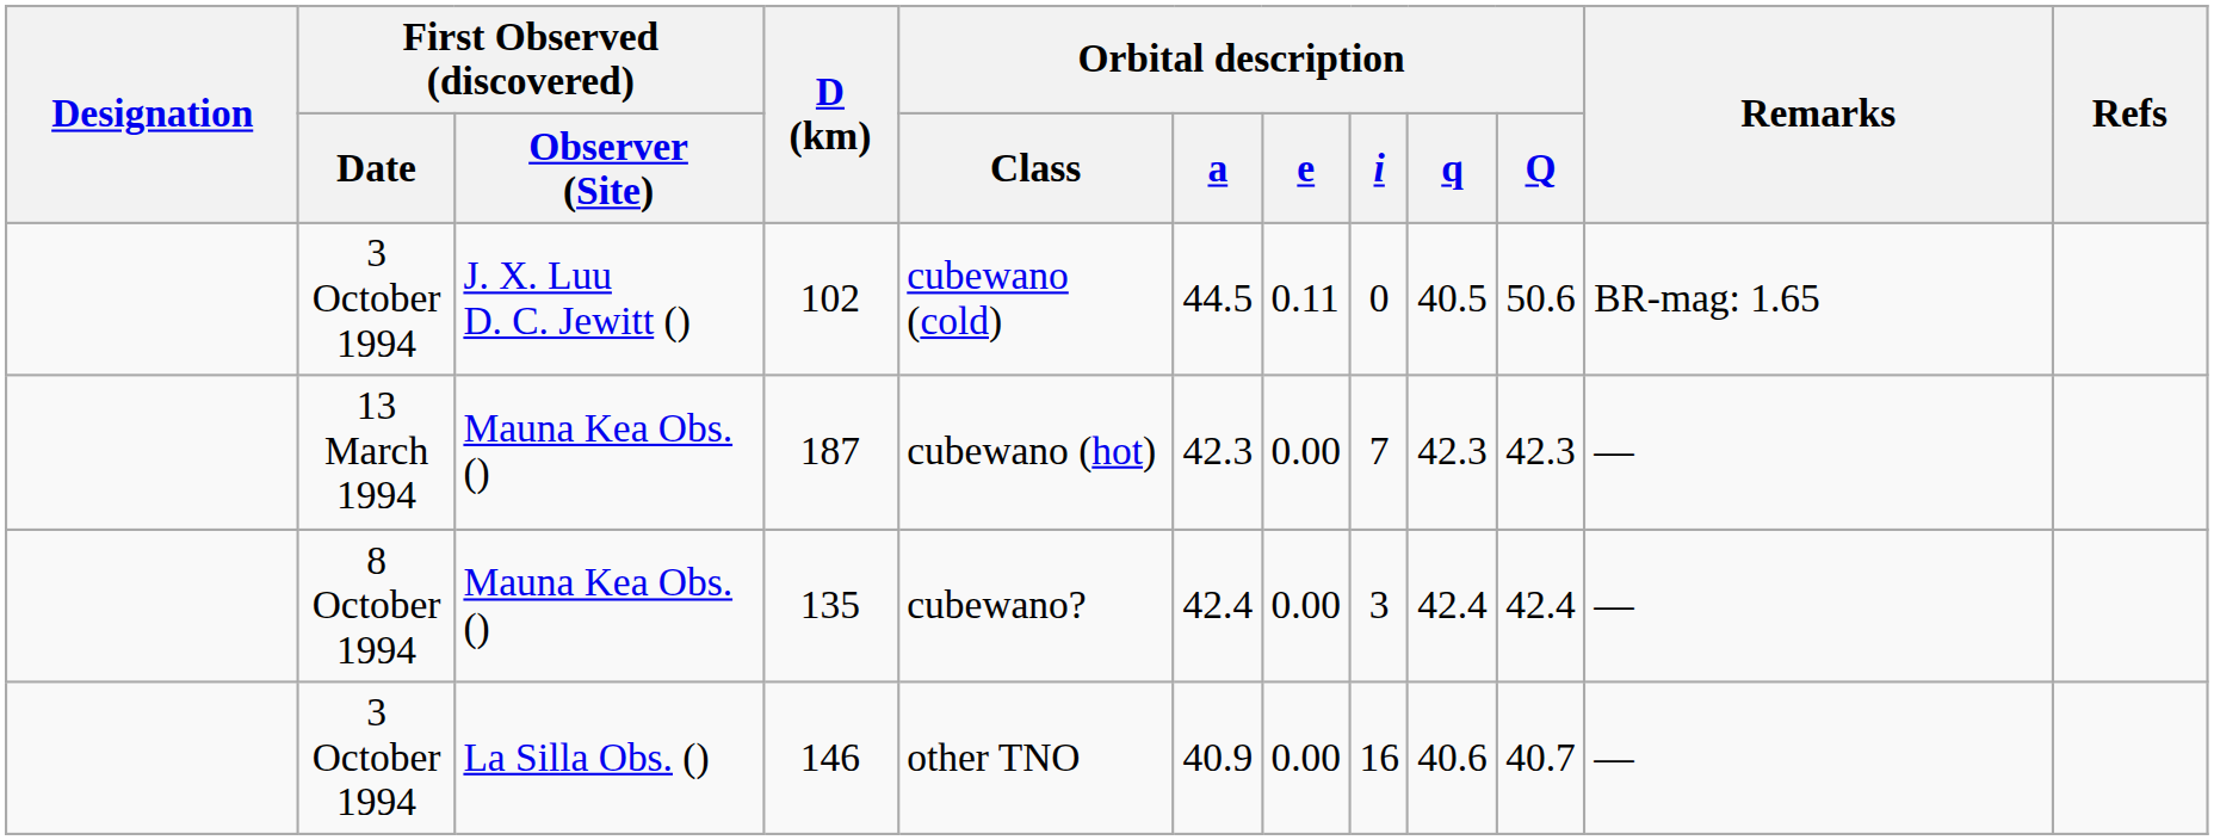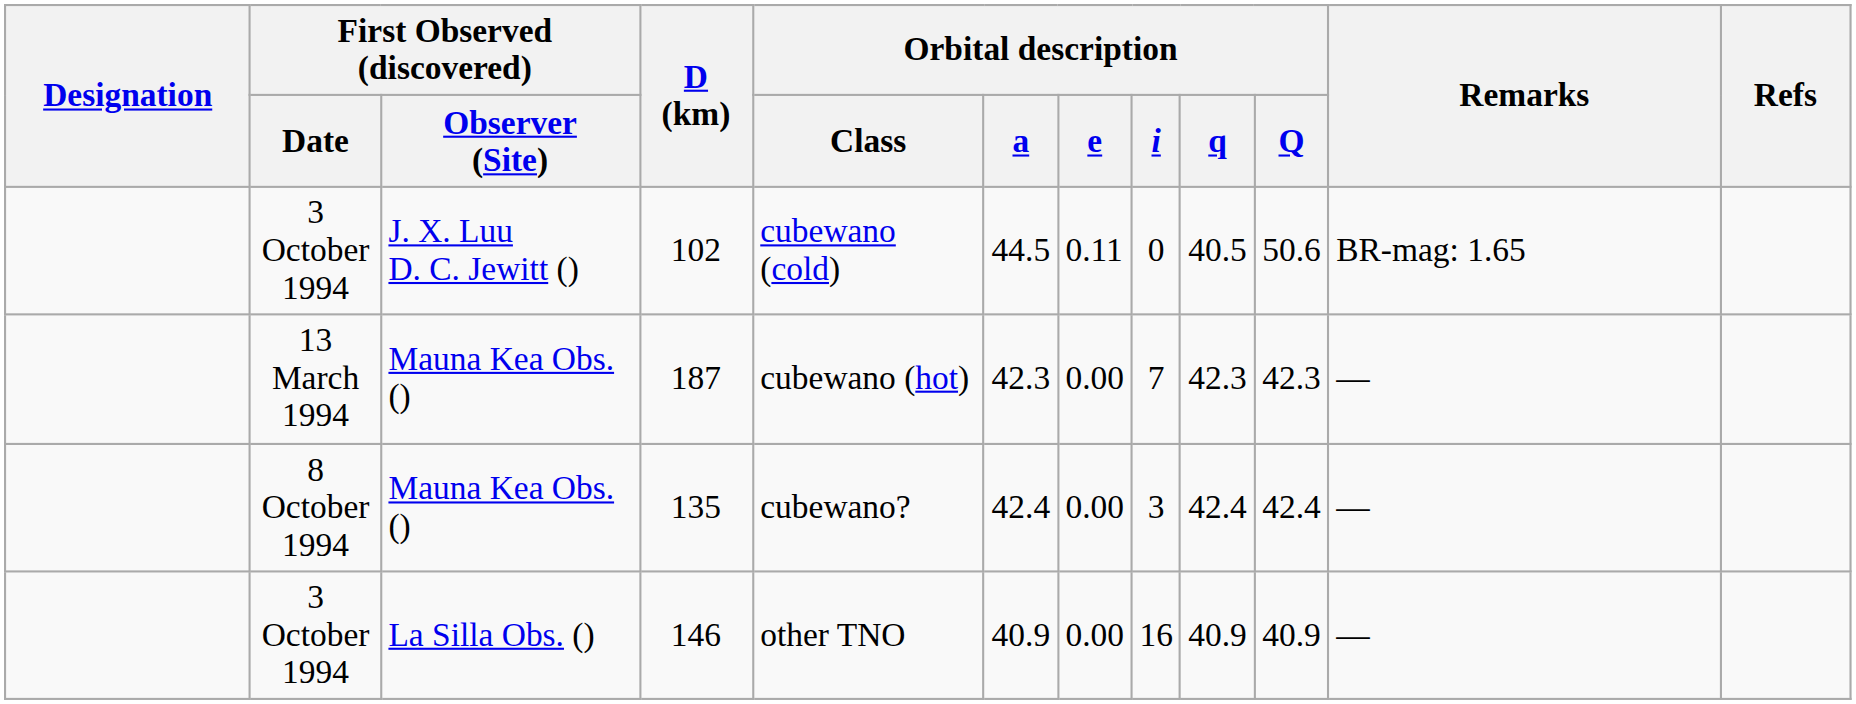146 | Orbital description / q: 40.6 -> 40.9
146 | Orbital description / Q: 40.7 -> 40.9
